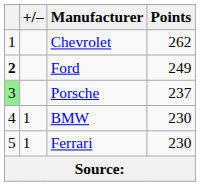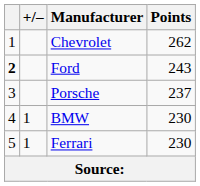Ford | Points: 249 -> 243
Porsche | column 1: lightgreen background -> no background
